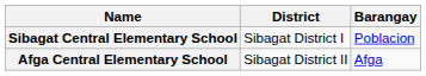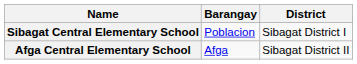columns swapped: District <-> Barangay
